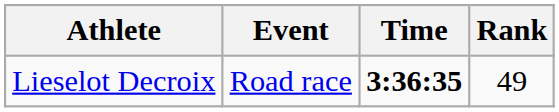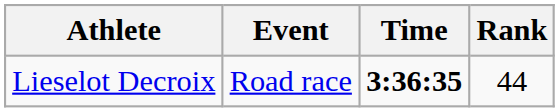Lieselot Decroix | Rank: 49 -> 44
